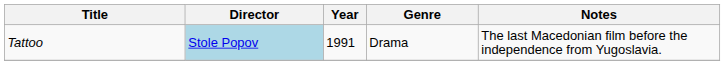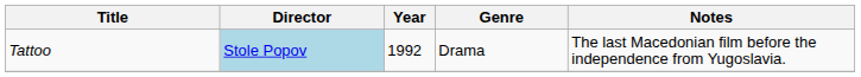Tattoo | Year: 1991 -> 1992
